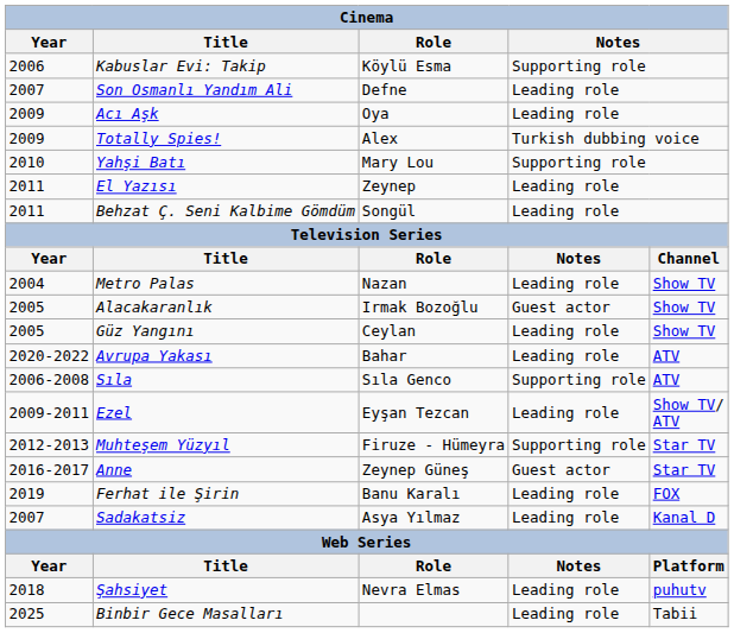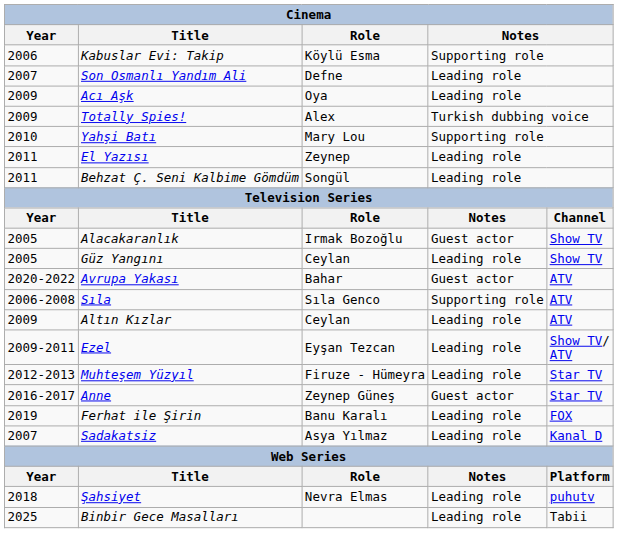- row: 2004 | Metro Palas | Nazan | Leading role | Show TV
Avrupa Yakası | column 4: Leading role -> Guest actor
+ row: 2009 | Altın Kızlar | Ceylan | Leading role | ATV
Muhteşem Yüzyıl | column 4: Supporting role -> Leading role
